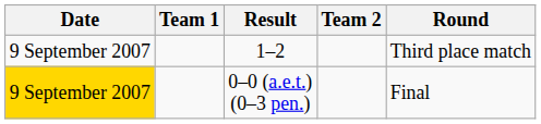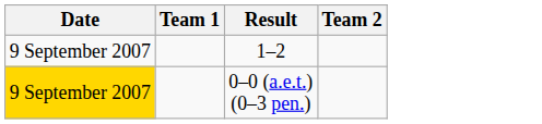- column: Round | Third place match | Final
